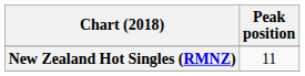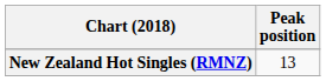New Zealand Hot Singles (RMNZ) | Peak position: 11 -> 13
